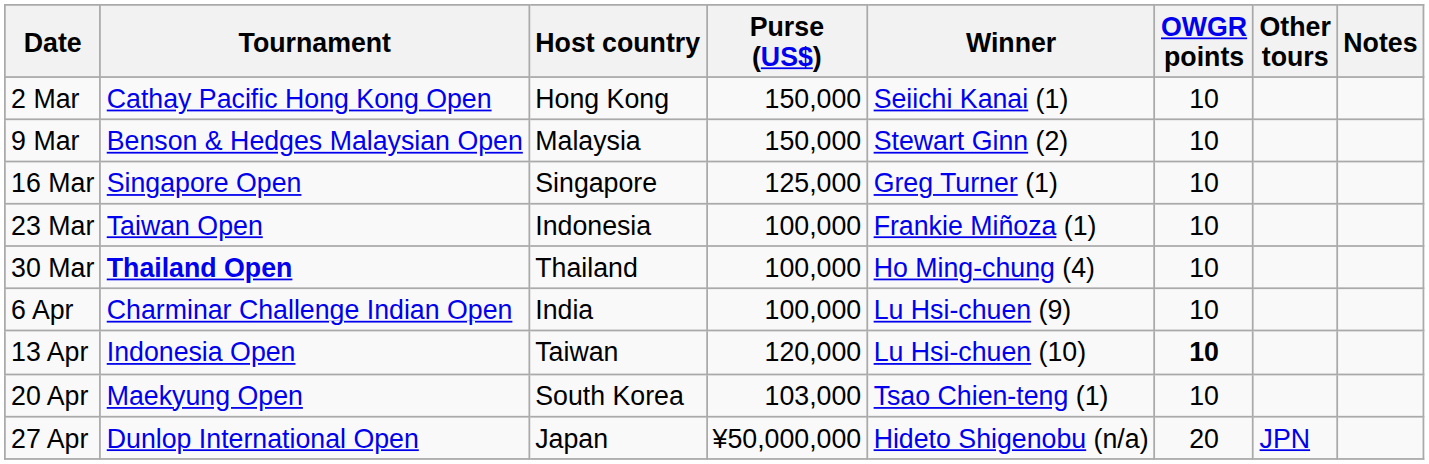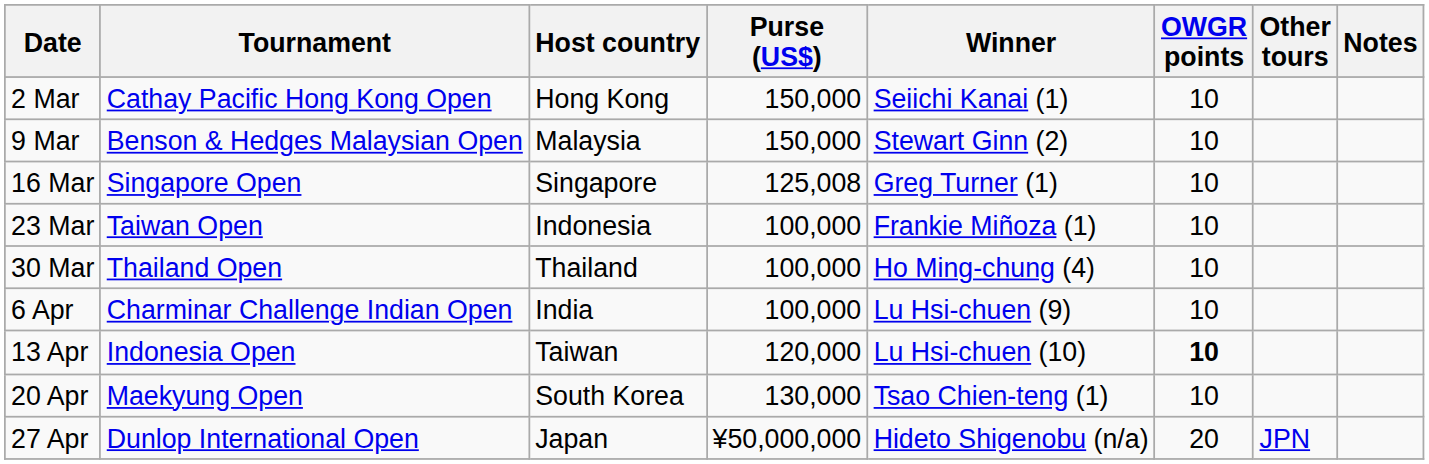16 Mar | Purse (US$): 125,000 -> 125,008
30 Mar | Tournament: bold -> normal
20 Apr | Purse (US$): 103,000 -> 130,000
